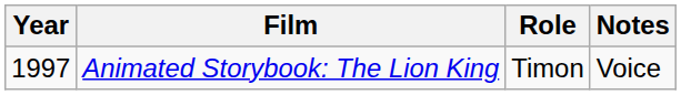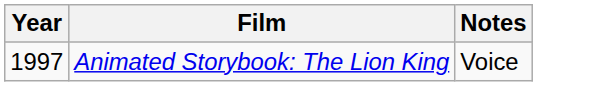- column: Role | Timon
